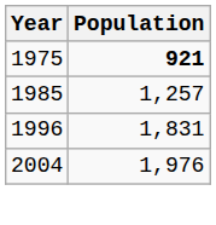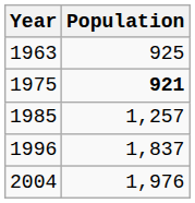+ row: 1963 | 925
1996 | Population: 1,831 -> 1,837
